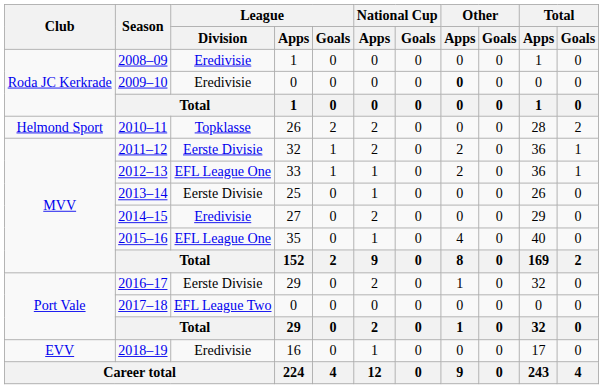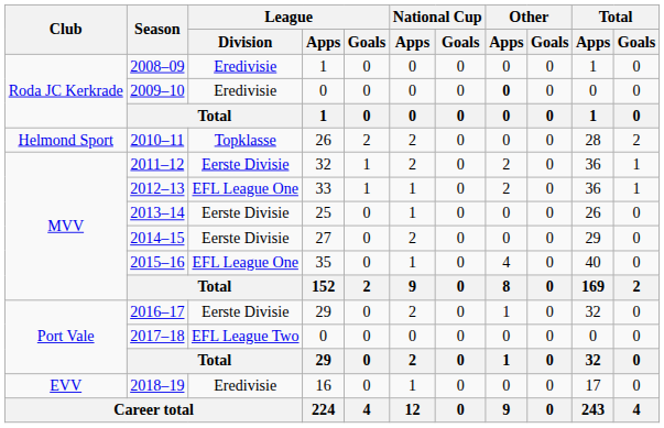2014–15 | League / Division: Eredivisie -> Eerste Divisie
